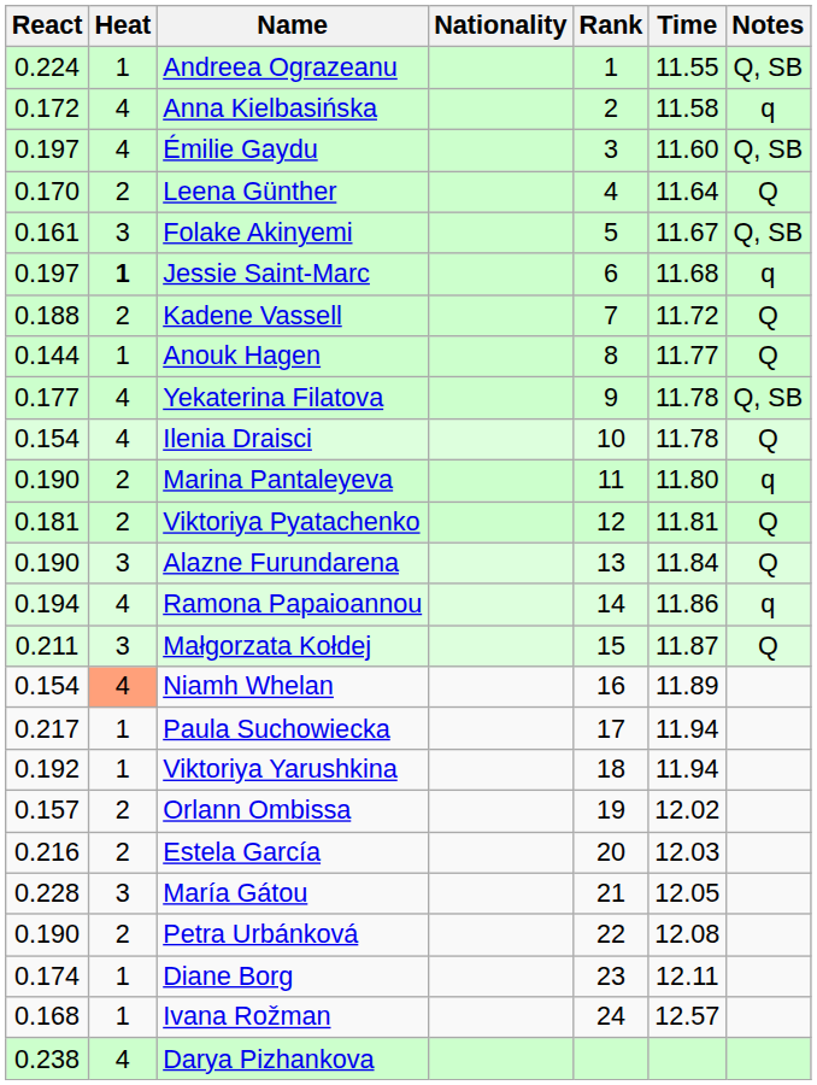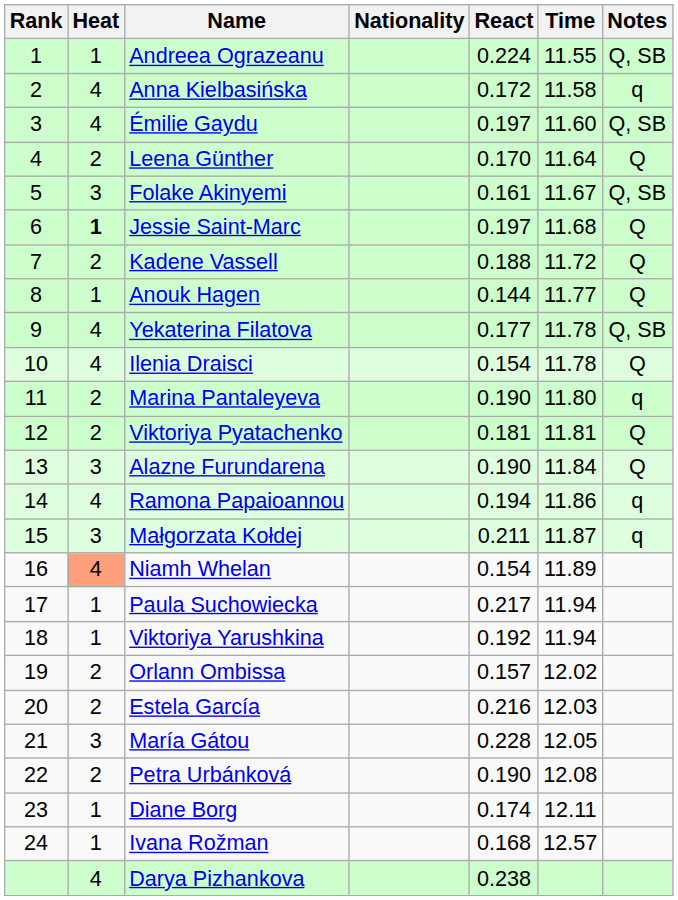columns swapped: Rank <-> React
Jessie Saint-Marc | Notes: q -> Q
Małgorzata Kołdej | Notes: Q -> q
